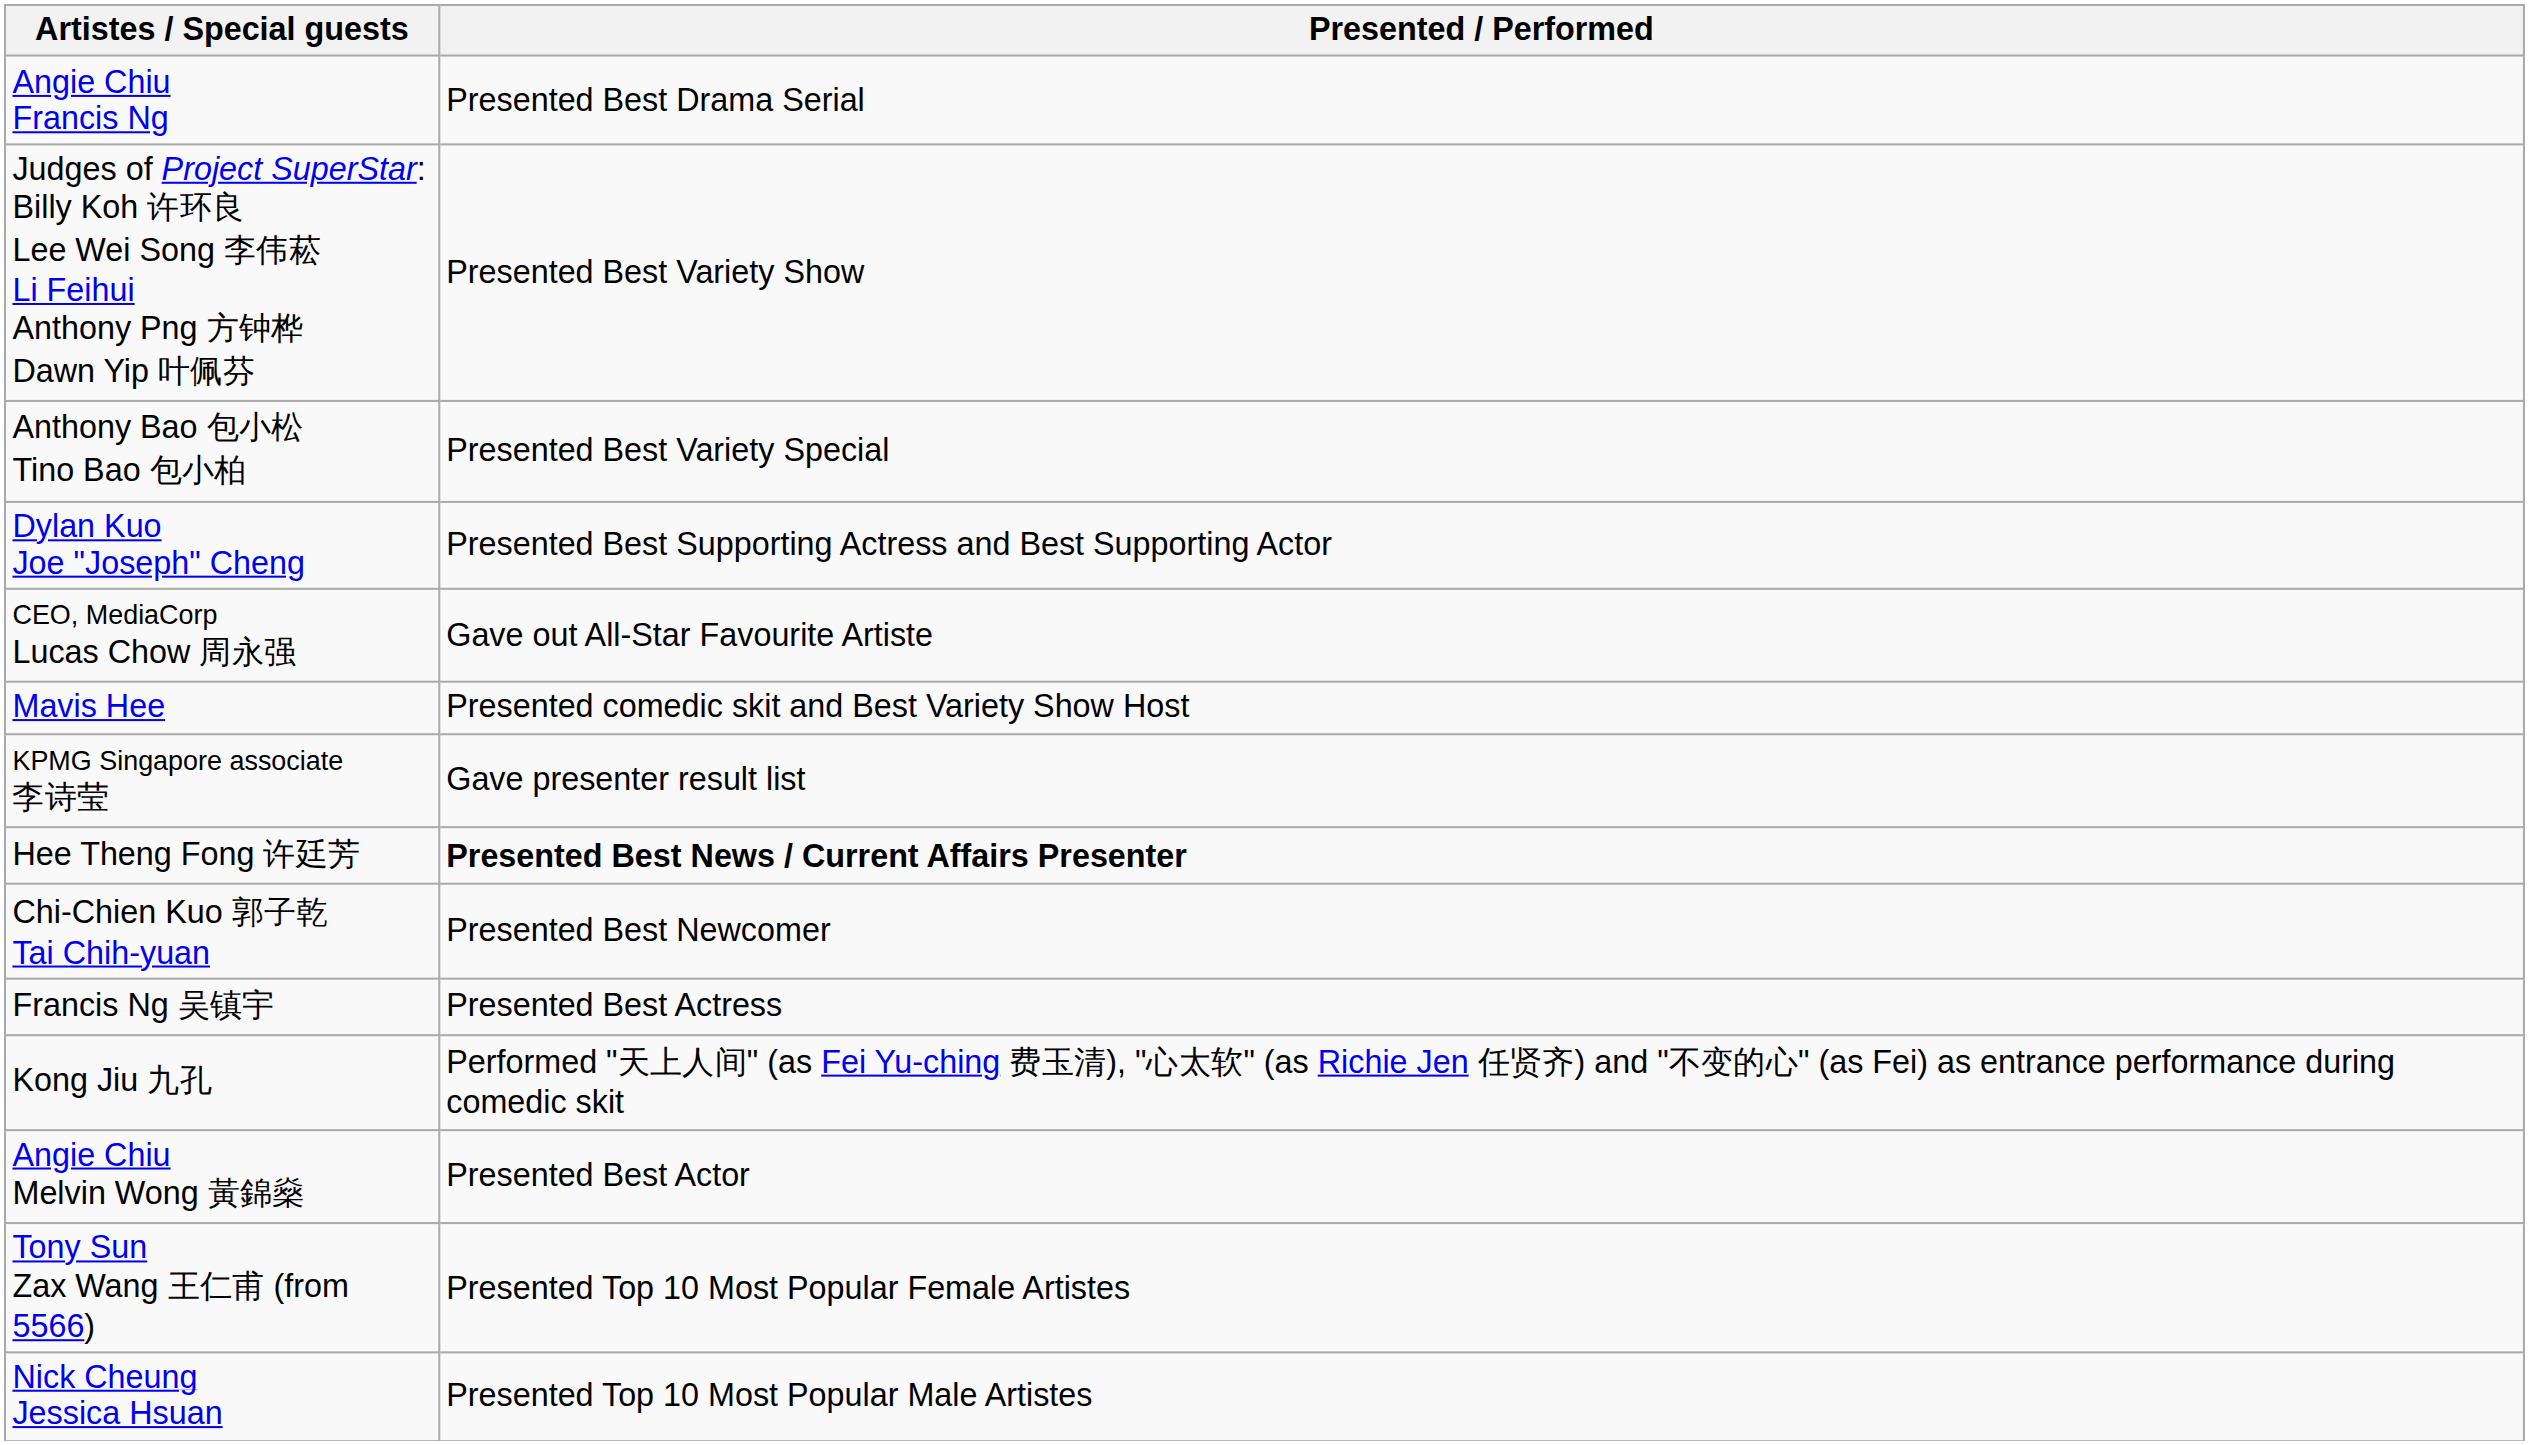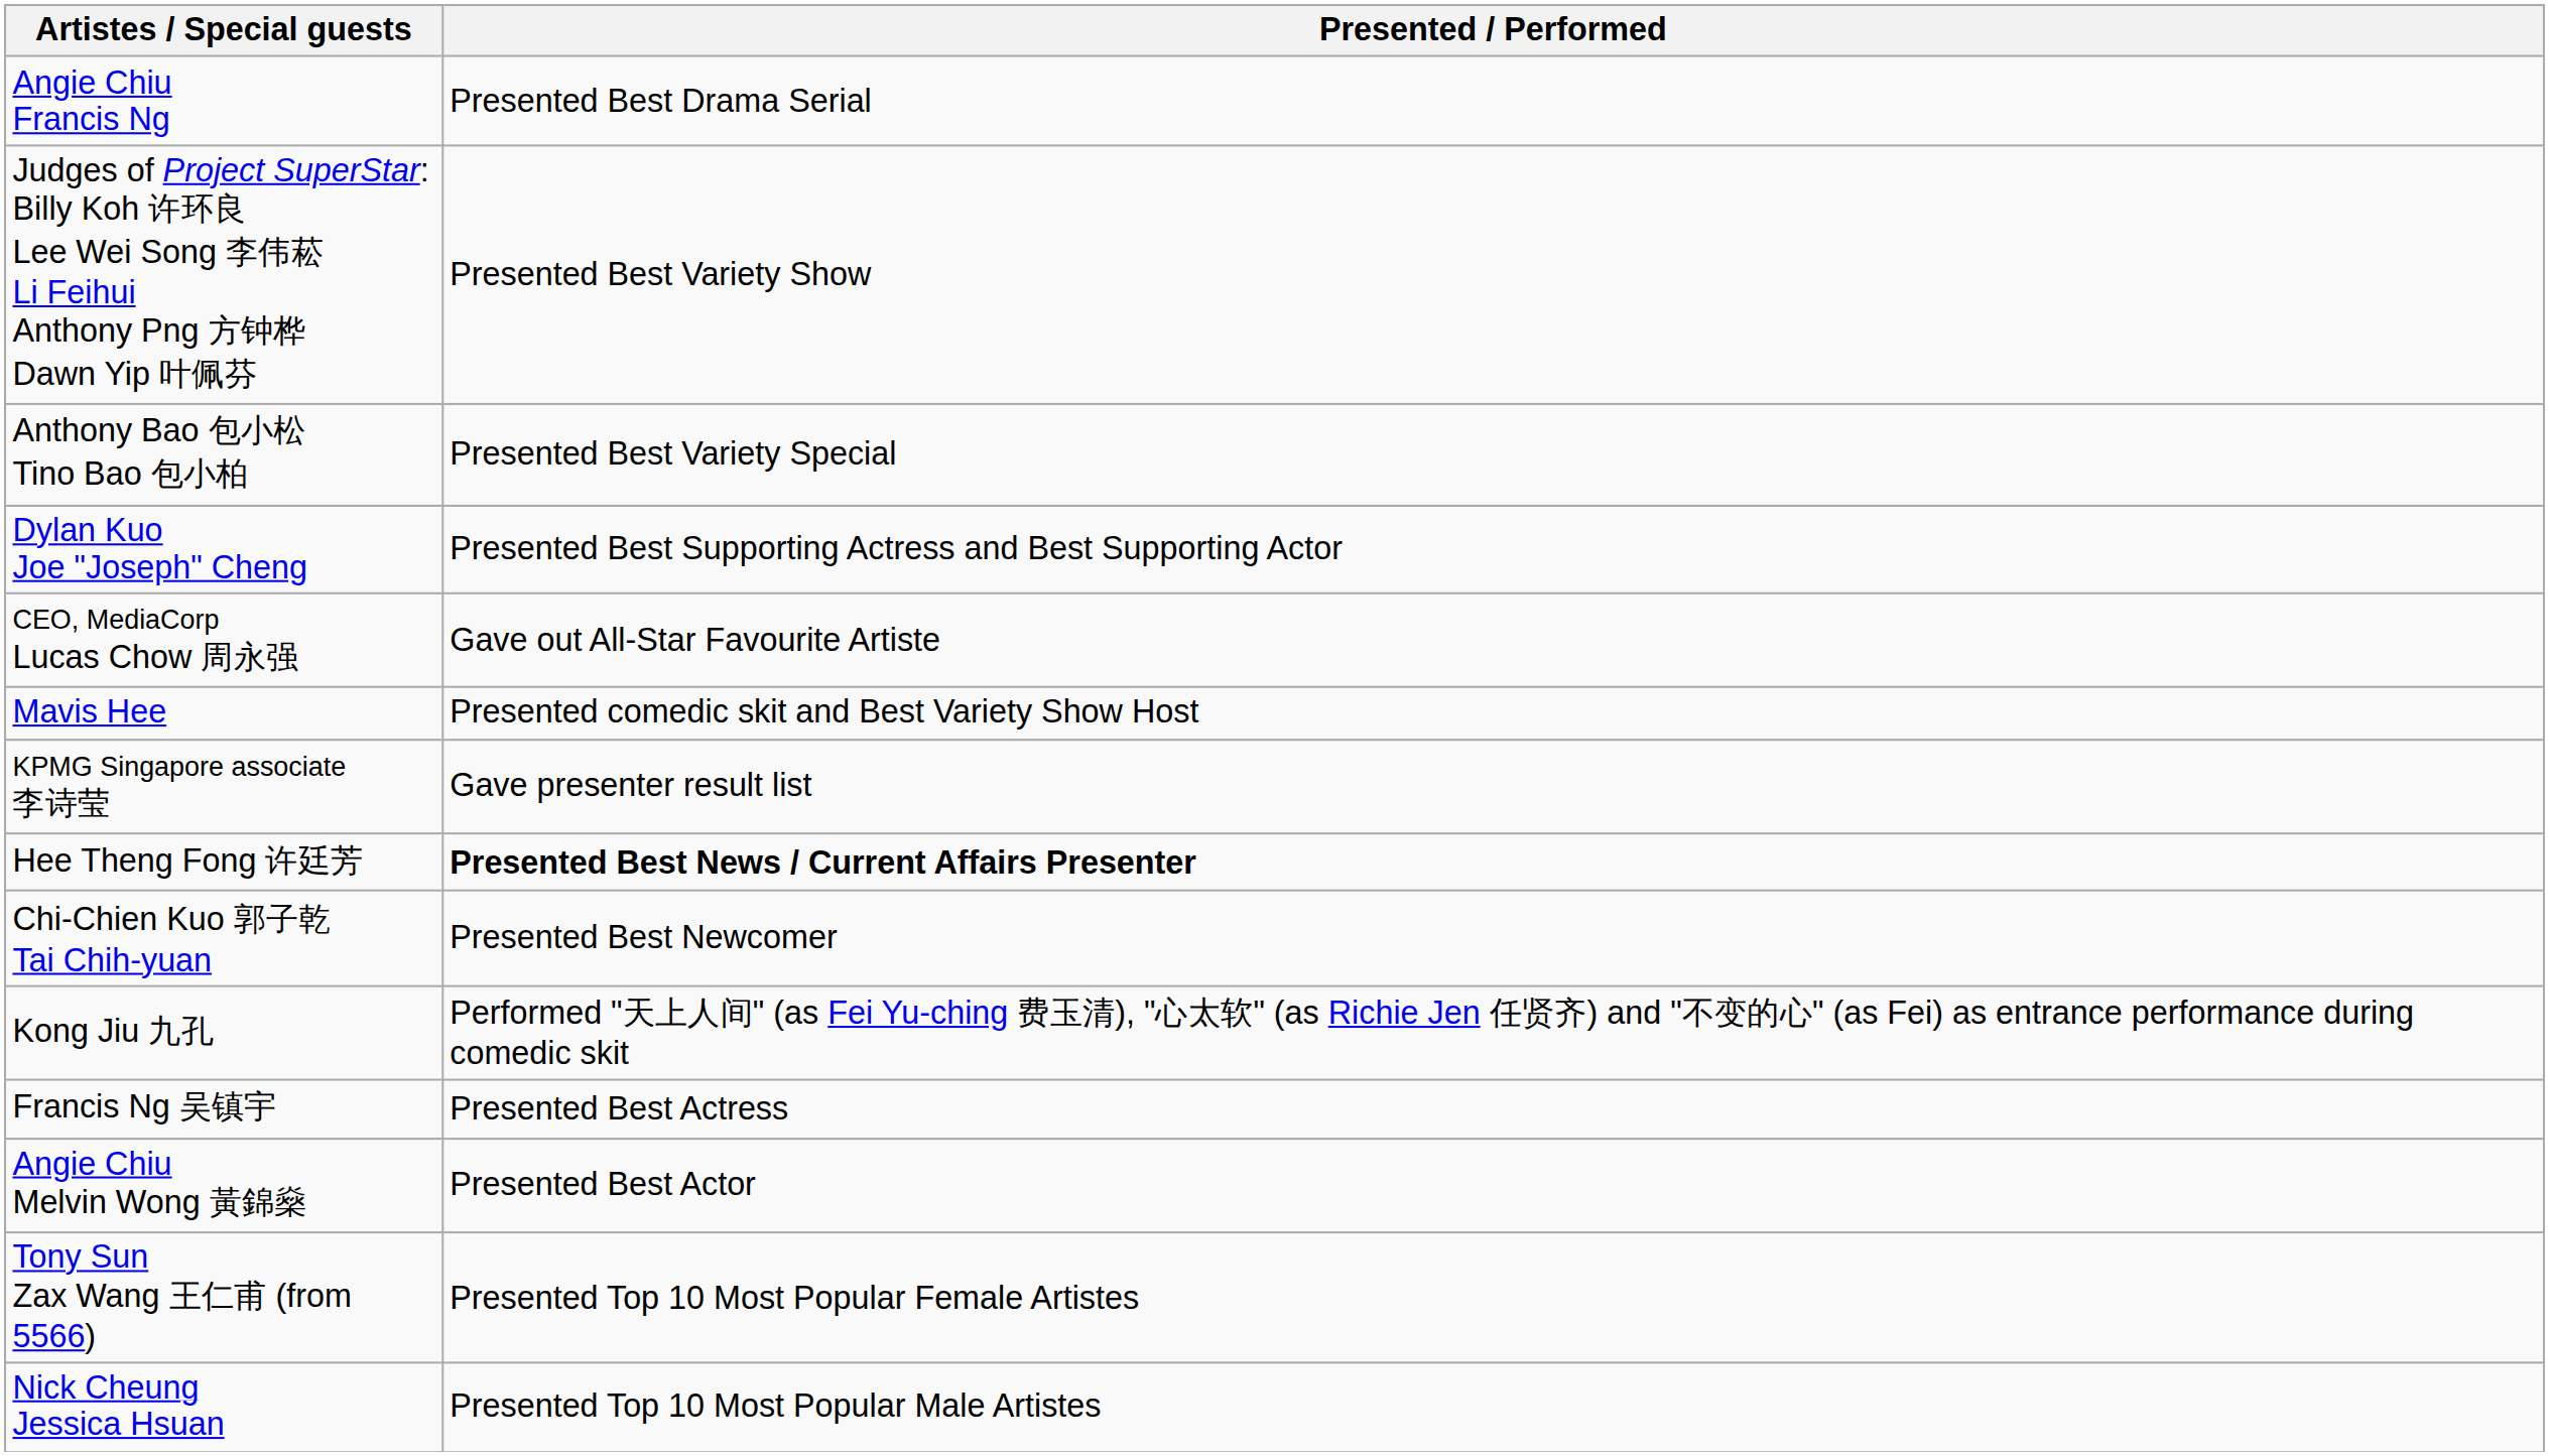rows swapped: Kong Jiu 九孔 <-> Francis Ng 吴镇宇
